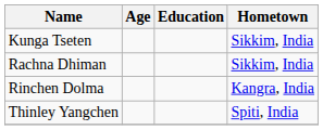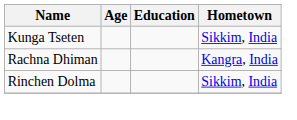Rachna Dhiman | Hometown: Sikkim, India -> Kangra, India
Rinchen Dolma | Hometown: Kangra, India -> Sikkim, India
- row: Thinley Yangchen | Spiti, India
